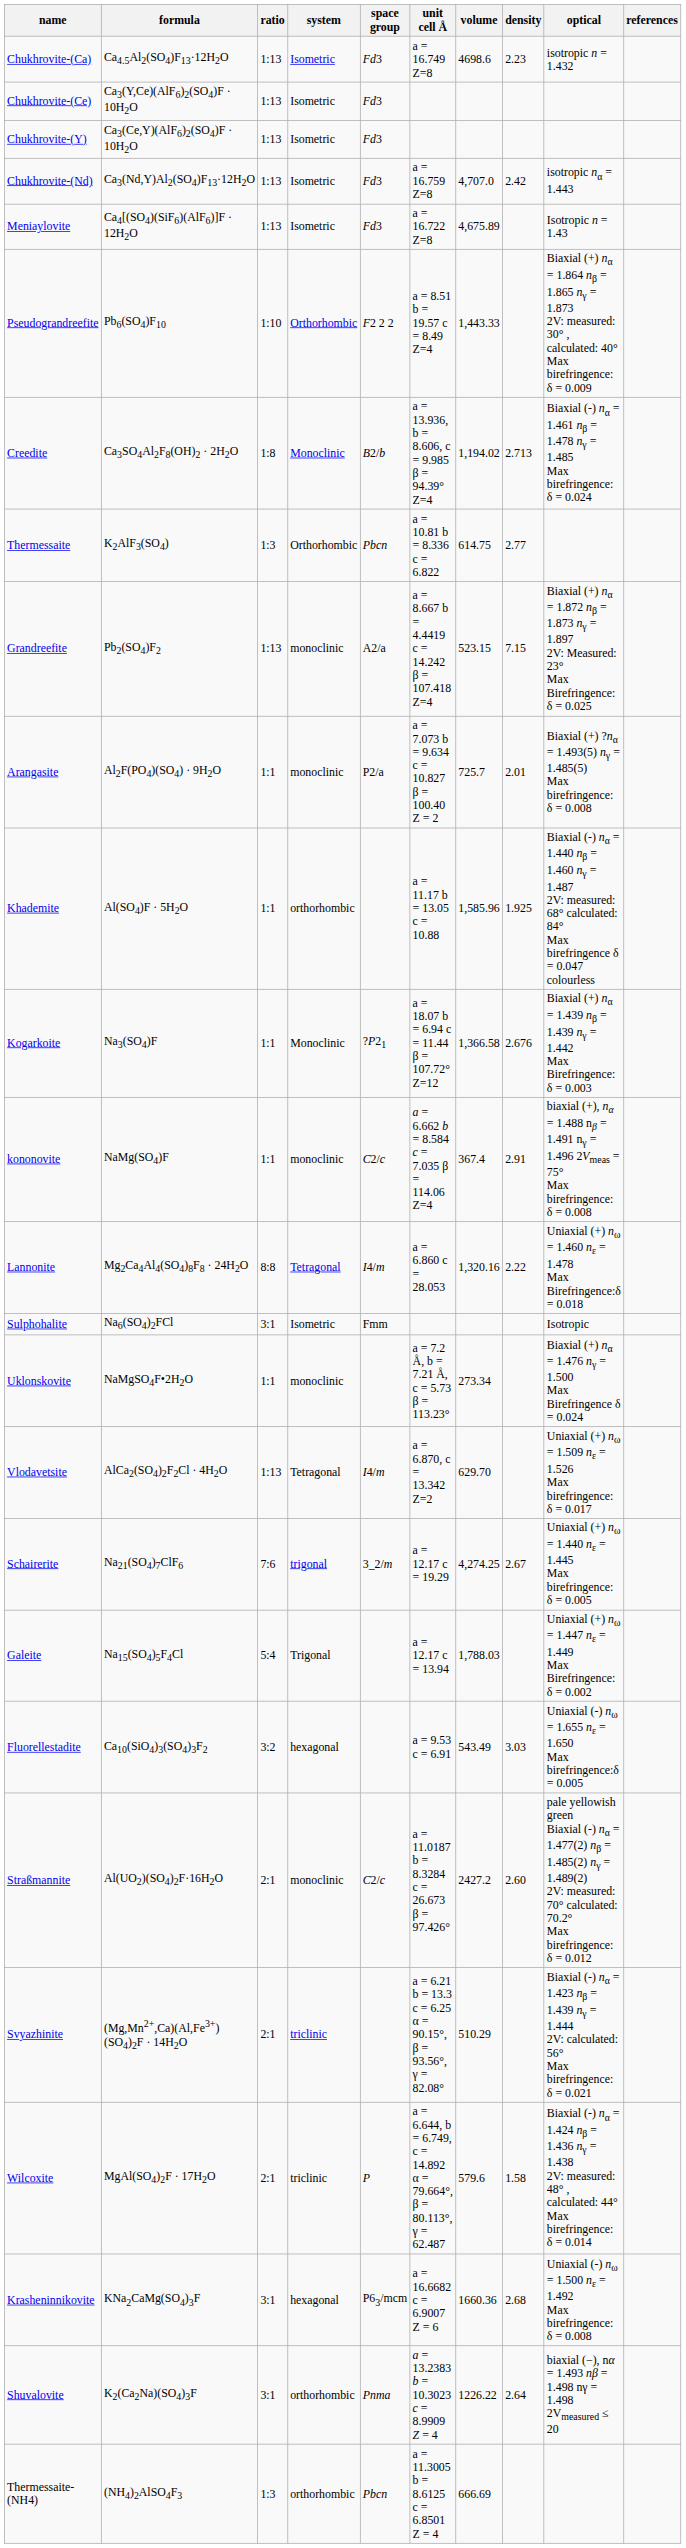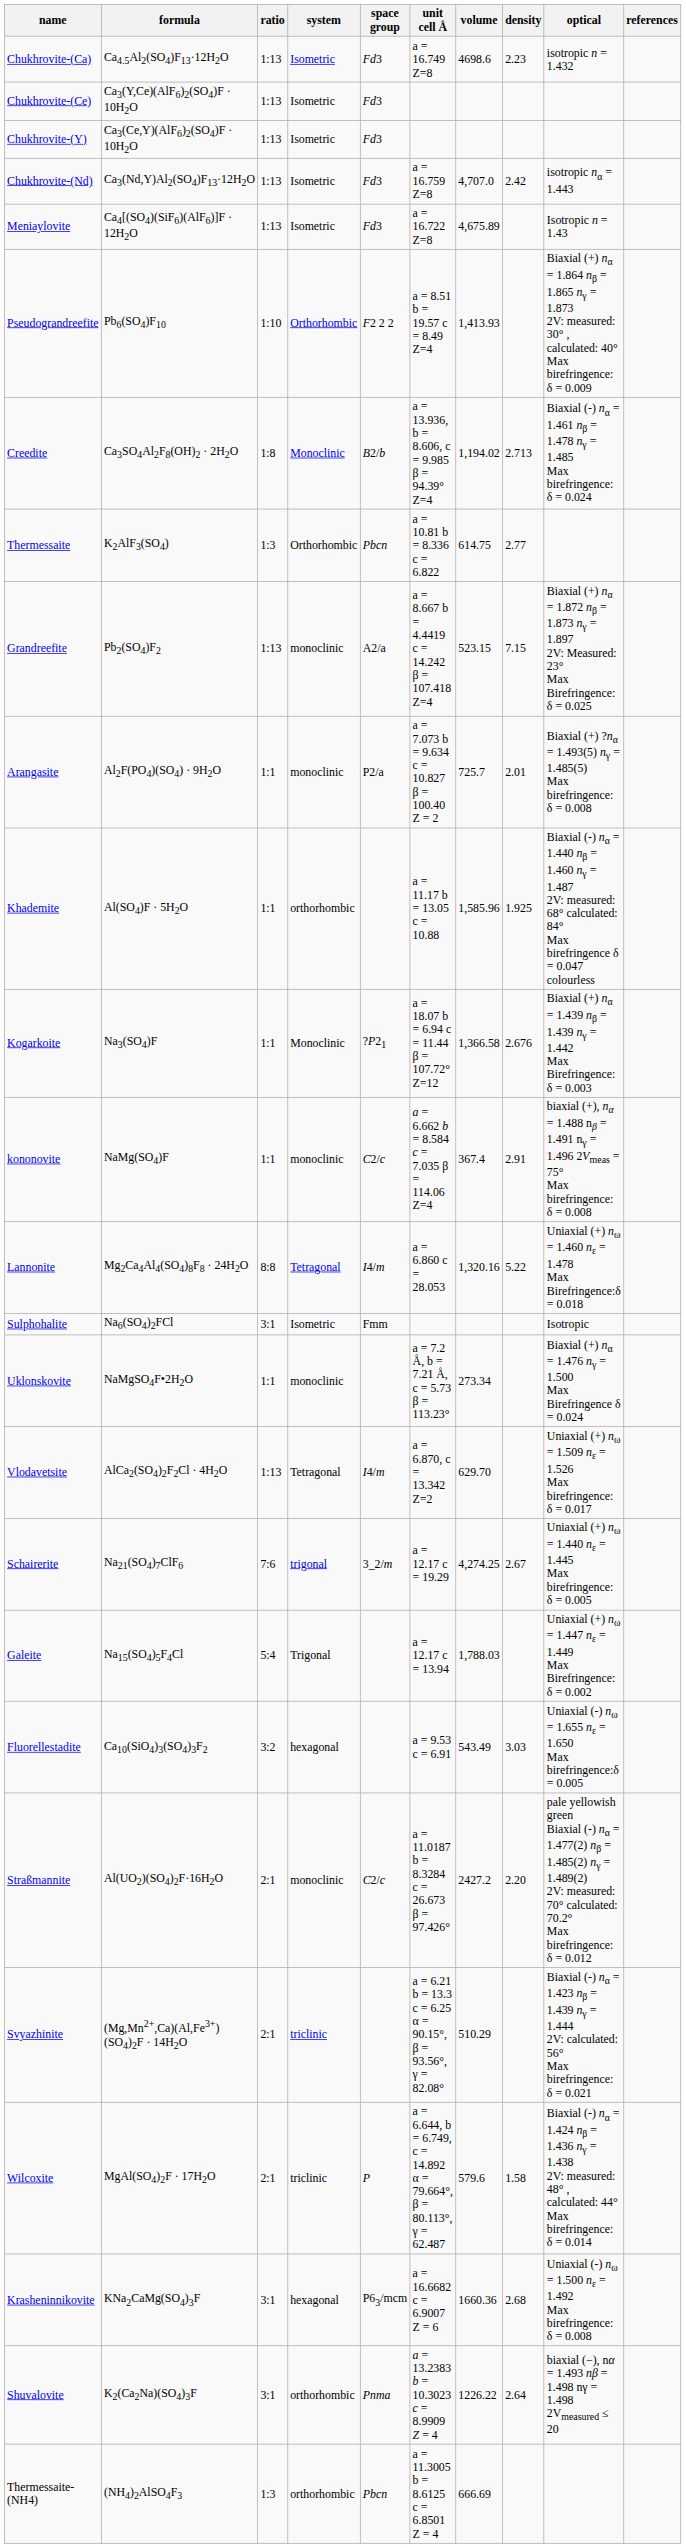Pseudograndreefite | volume: 1,443.33 -> 1,413.93
Lannonite | density: 2.22 -> 5.22
Straßmannite | density: 2.60 -> 2.20
